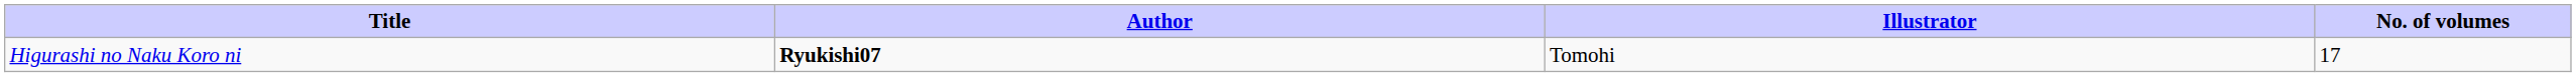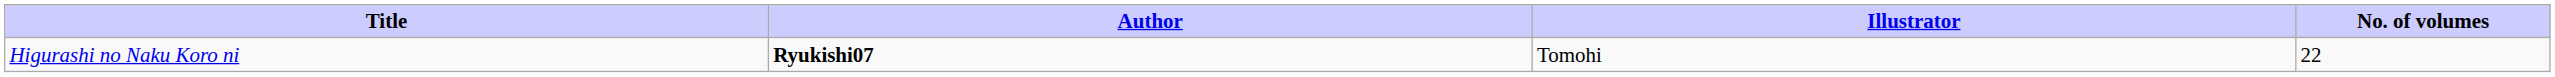Higurashi no Naku Koro ni | No. of volumes: 17 -> 22
